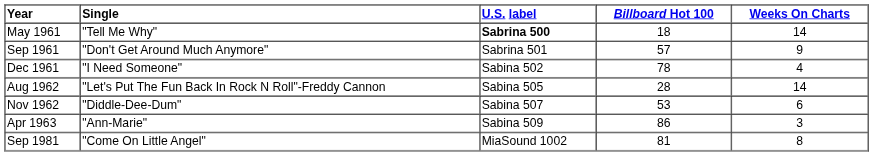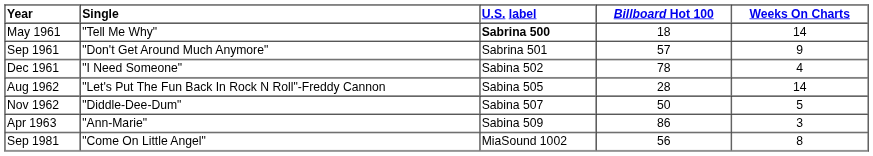Nov 1962 | Billboard Hot 100: 53 -> 50
Nov 1962 | Weeks On Charts: 6 -> 5
Sep 1981 | Billboard Hot 100: 81 -> 56
